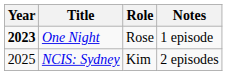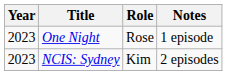One Night | Year: bold -> normal
NCIS: Sydney | Year: 2025 -> 2023
